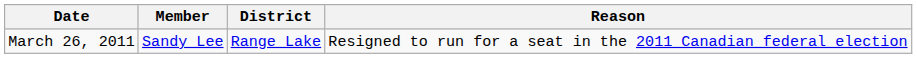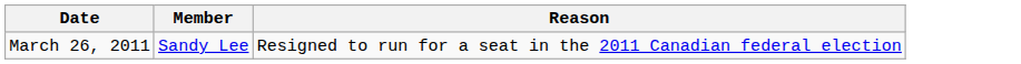- column: District | Range Lake
